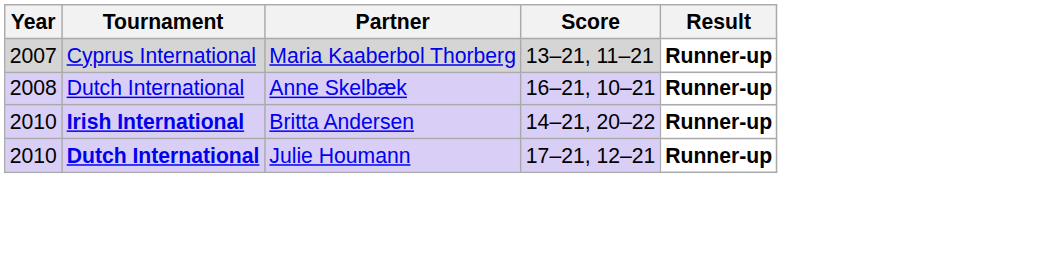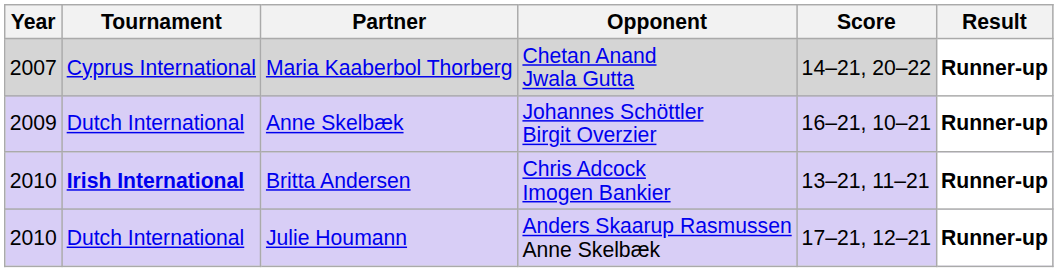+ column: Opponent | Chetan Anand Jwala Gutta | Johannes Schöttler Birgit Overzier | Chris Adcock Imogen Bankier | Anders Skaarup Rasmussen Anne Skelbæk
Maria Kaaberbol Thorberg | Score: 13–21, 11–21 -> 14–21, 20–22
Anne Skelbæk | Year: 2008 -> 2009
Britta Andersen | Score: 14–21, 20–22 -> 13–21, 11–21
Julie Houmann | Tournament: bold -> normal
